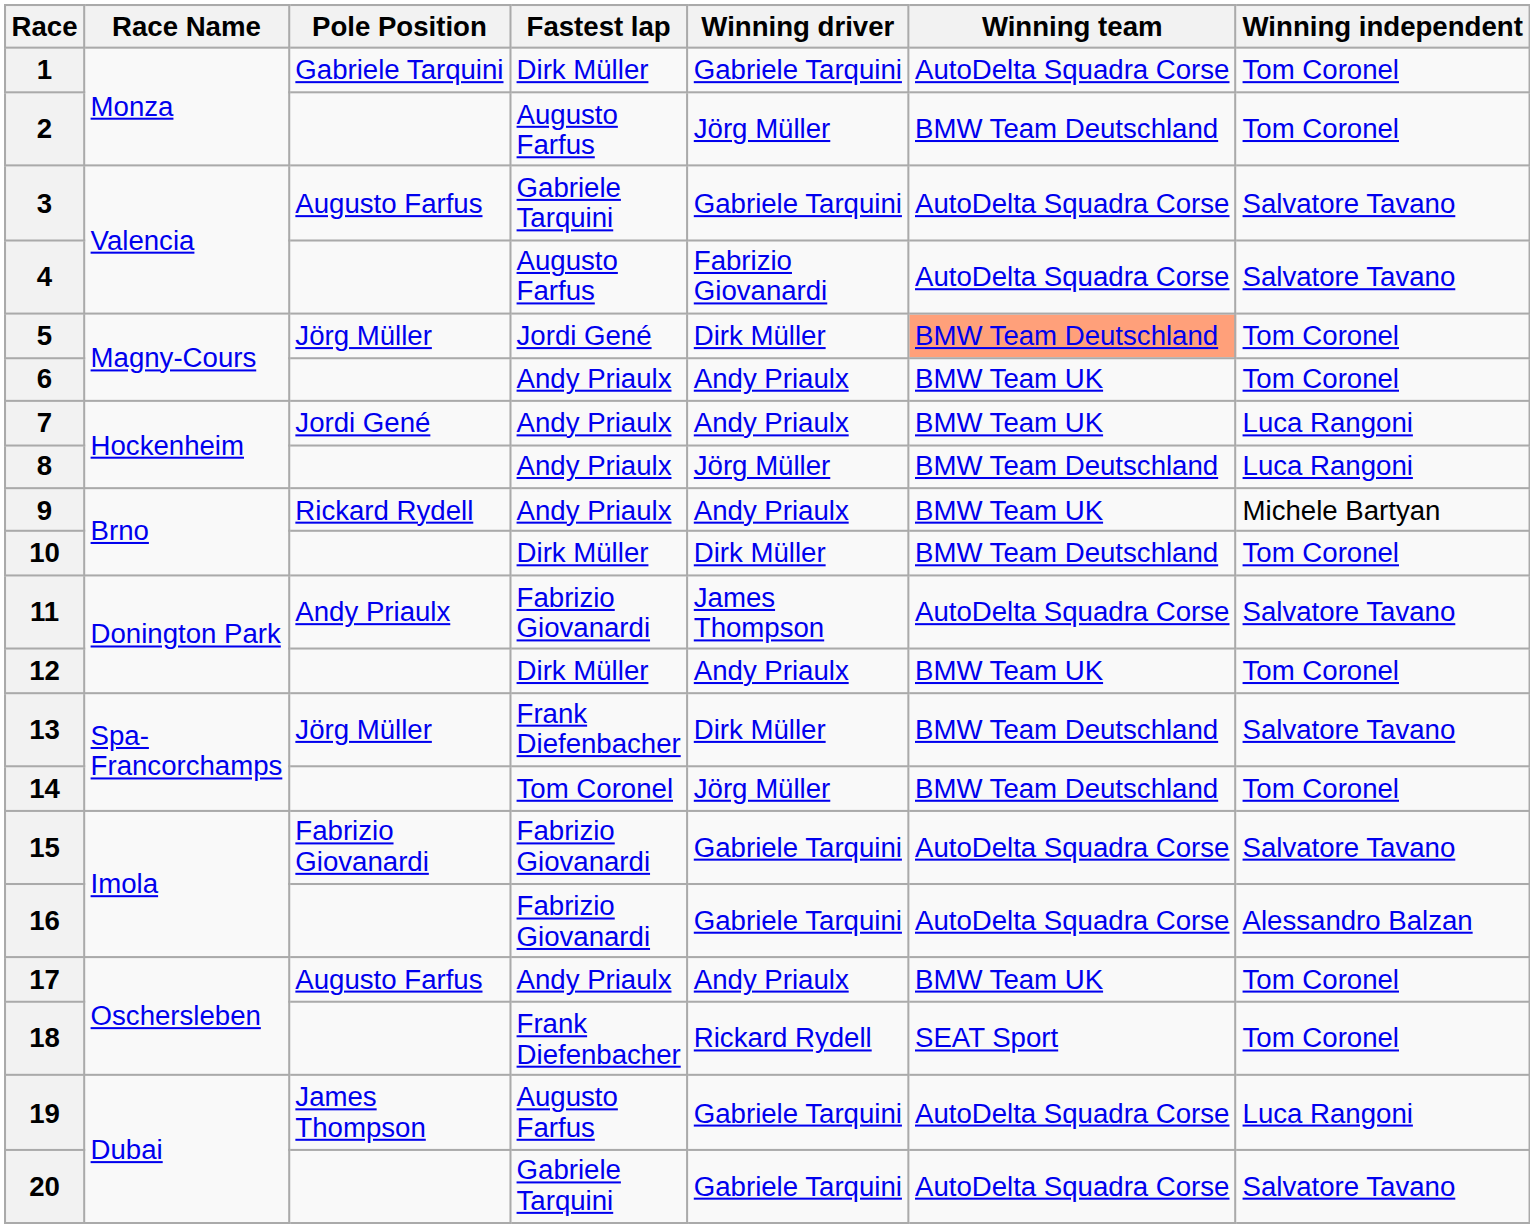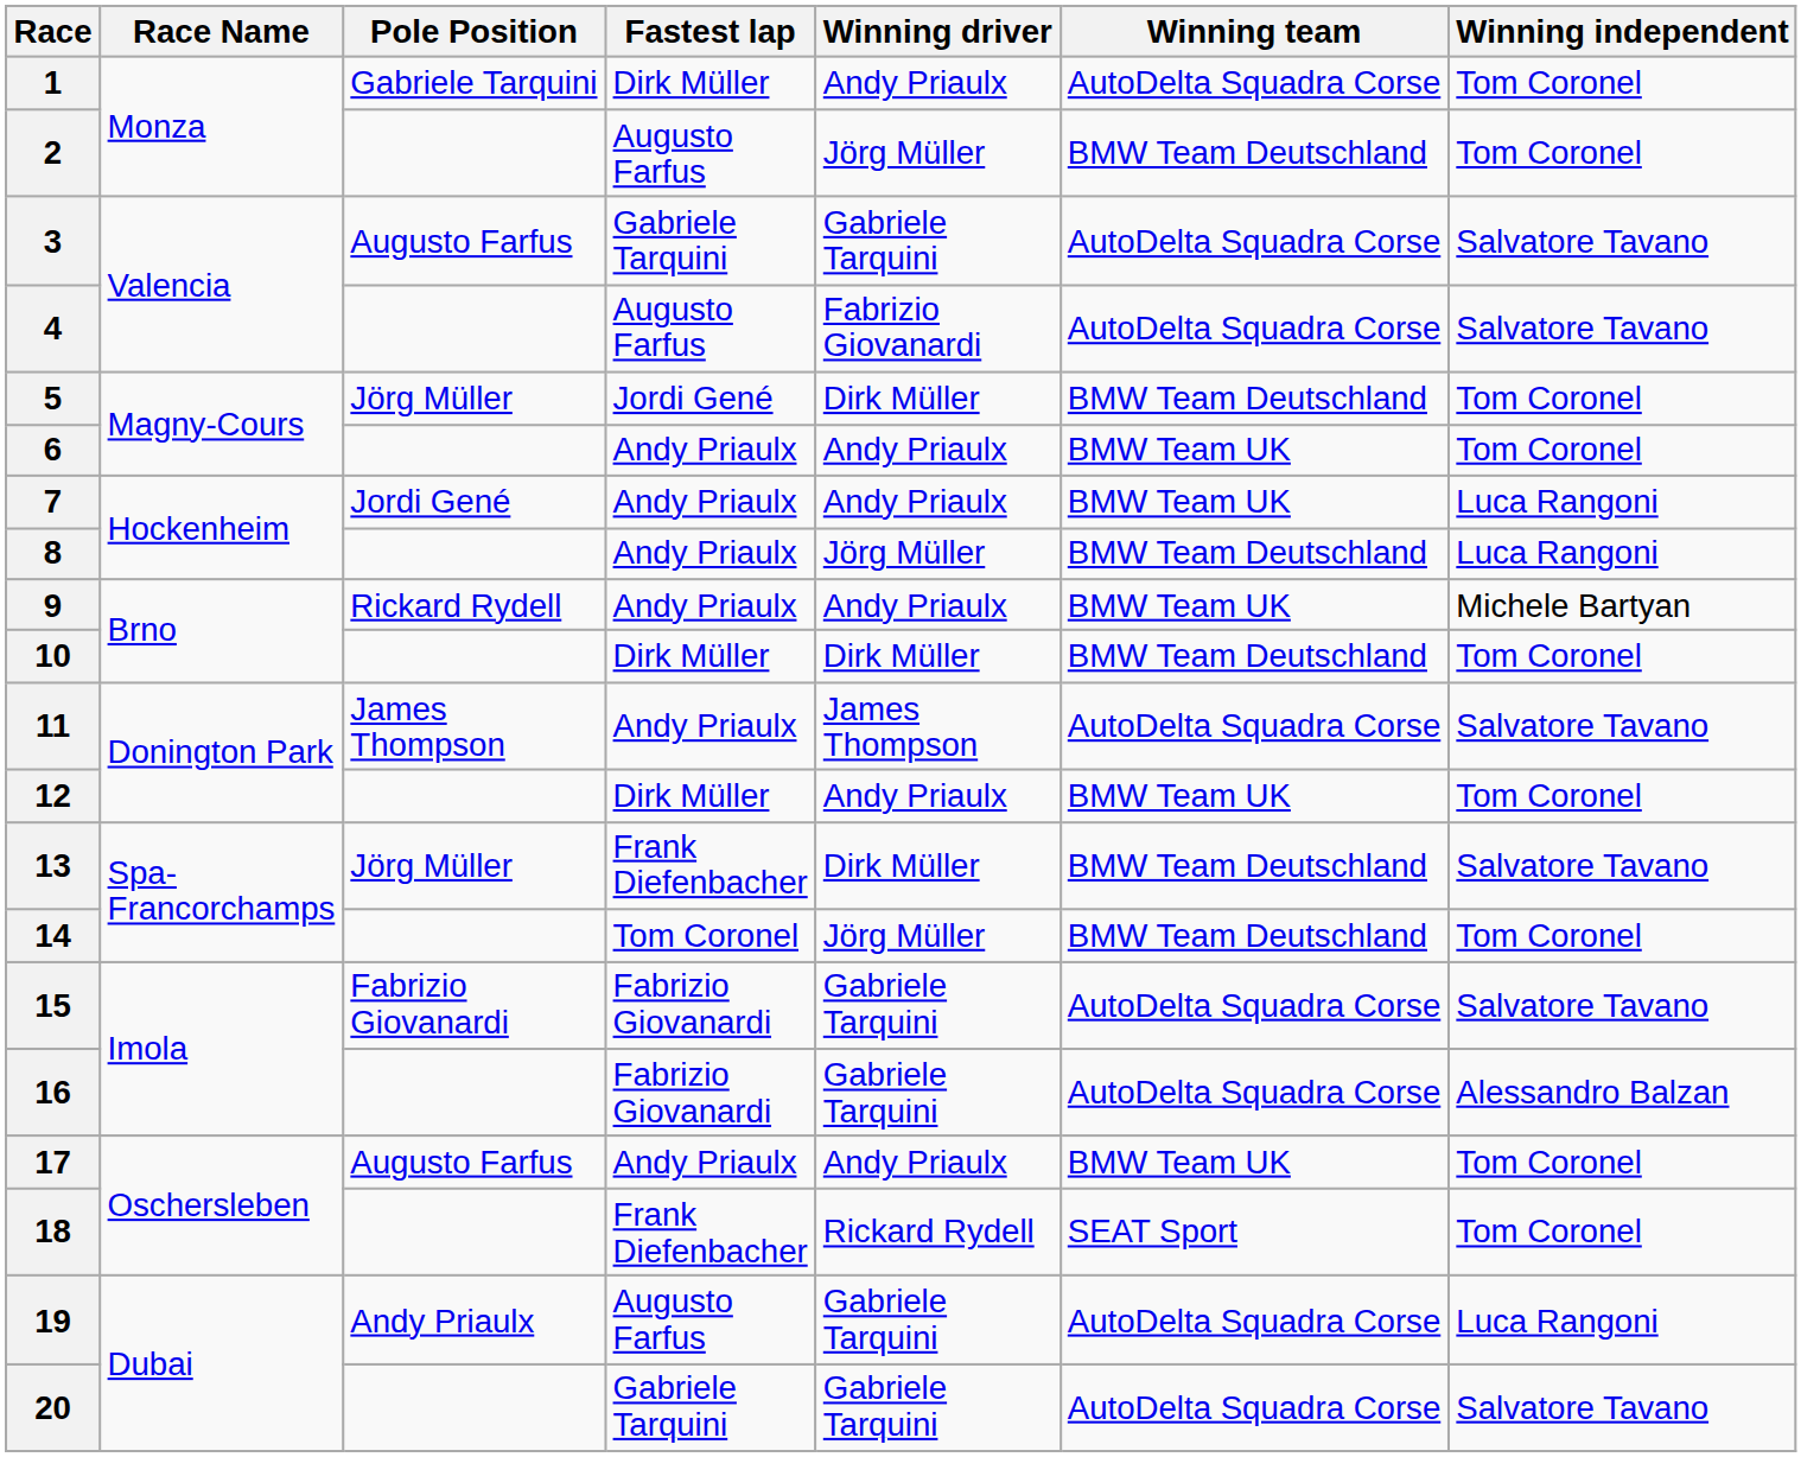1 | Winning driver: Gabriele Tarquini -> Andy Priaulx
5 | Winning team: lightsalmon background -> no background
11 | Pole Position: Andy Priaulx -> James Thompson
11 | Fastest lap: Fabrizio Giovanardi -> Andy Priaulx
19 | Pole Position: James Thompson -> Andy Priaulx
